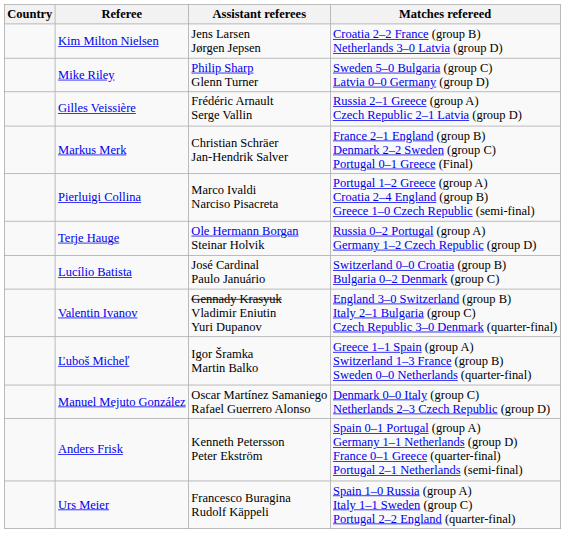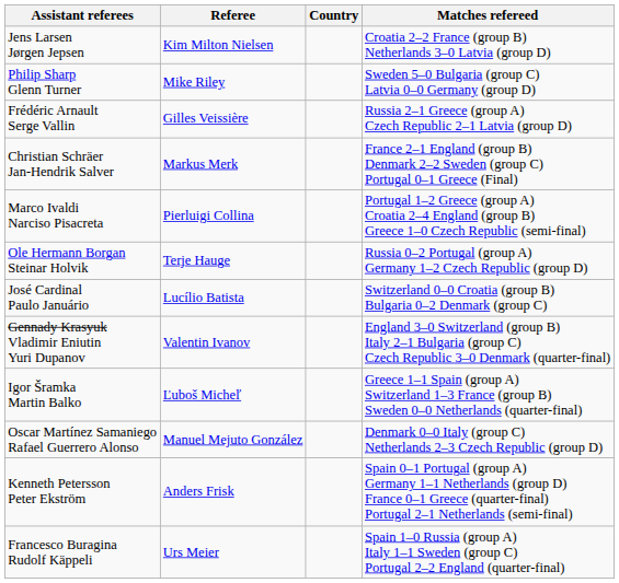columns swapped: Country <-> Assistant referees
